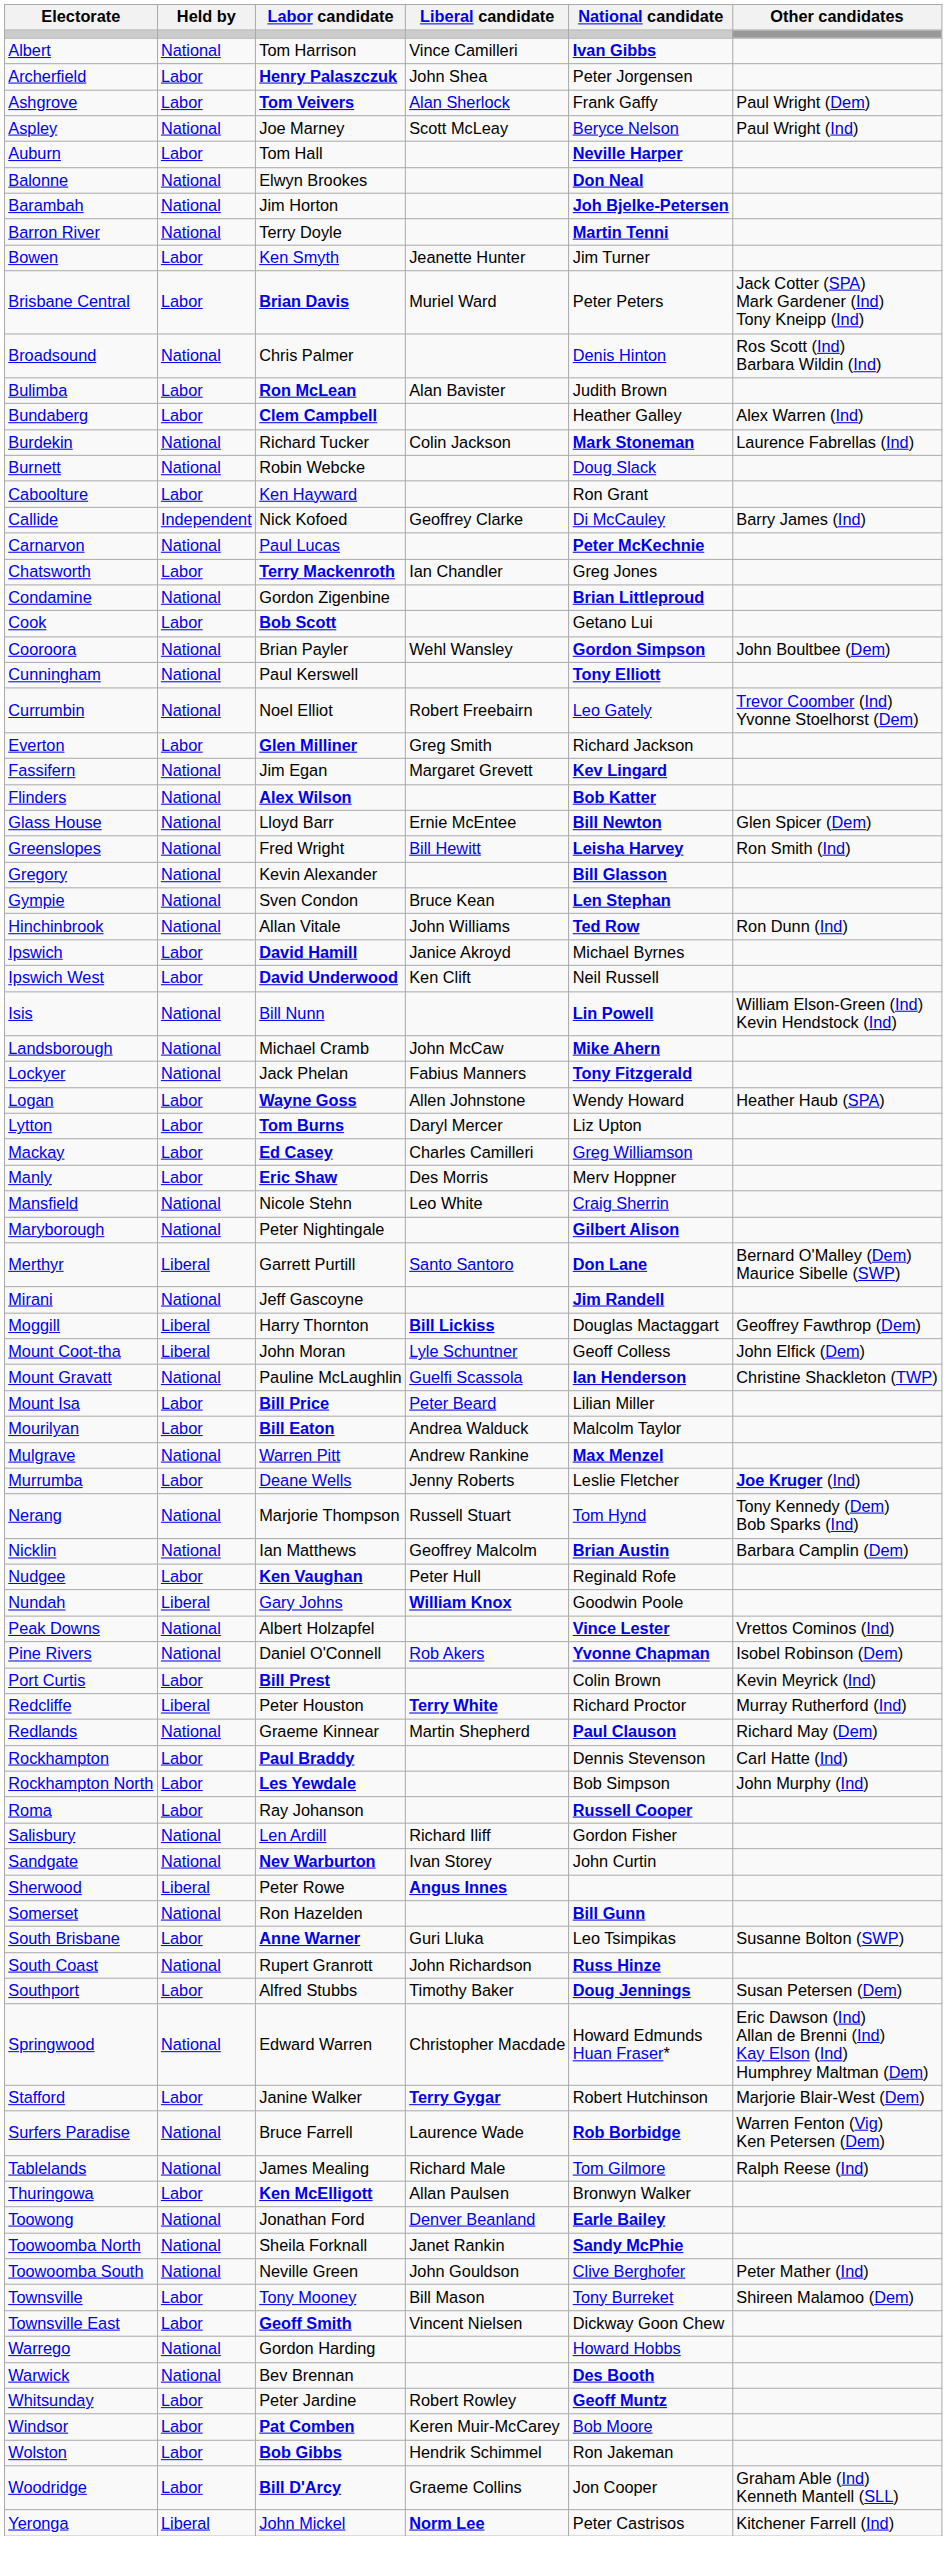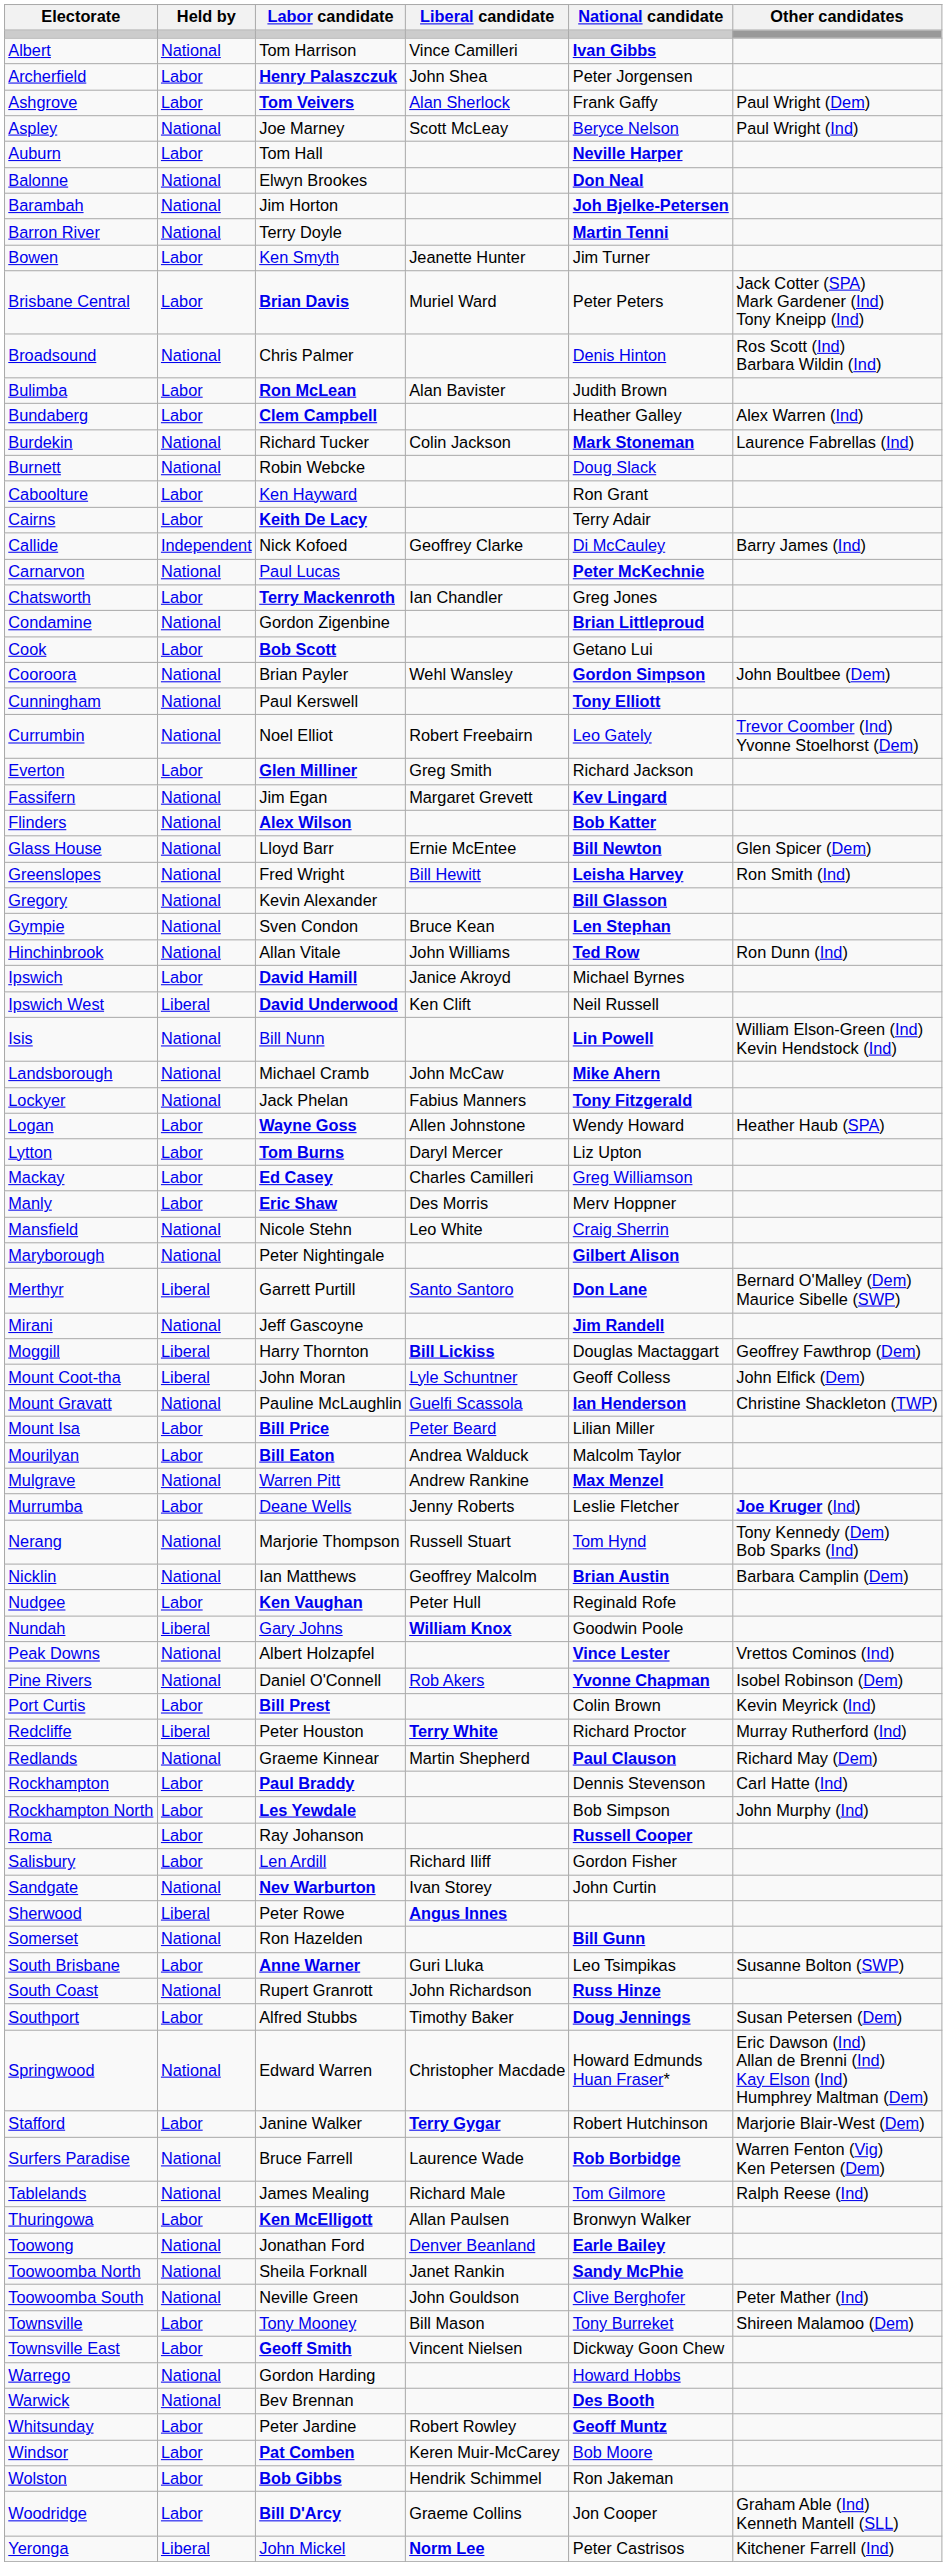+ row: Cairns | Labor | Keith De Lacy | Terry Adair
Ipswich West | Held by: Labor -> Liberal
Salisbury | Held by: National -> Labor
